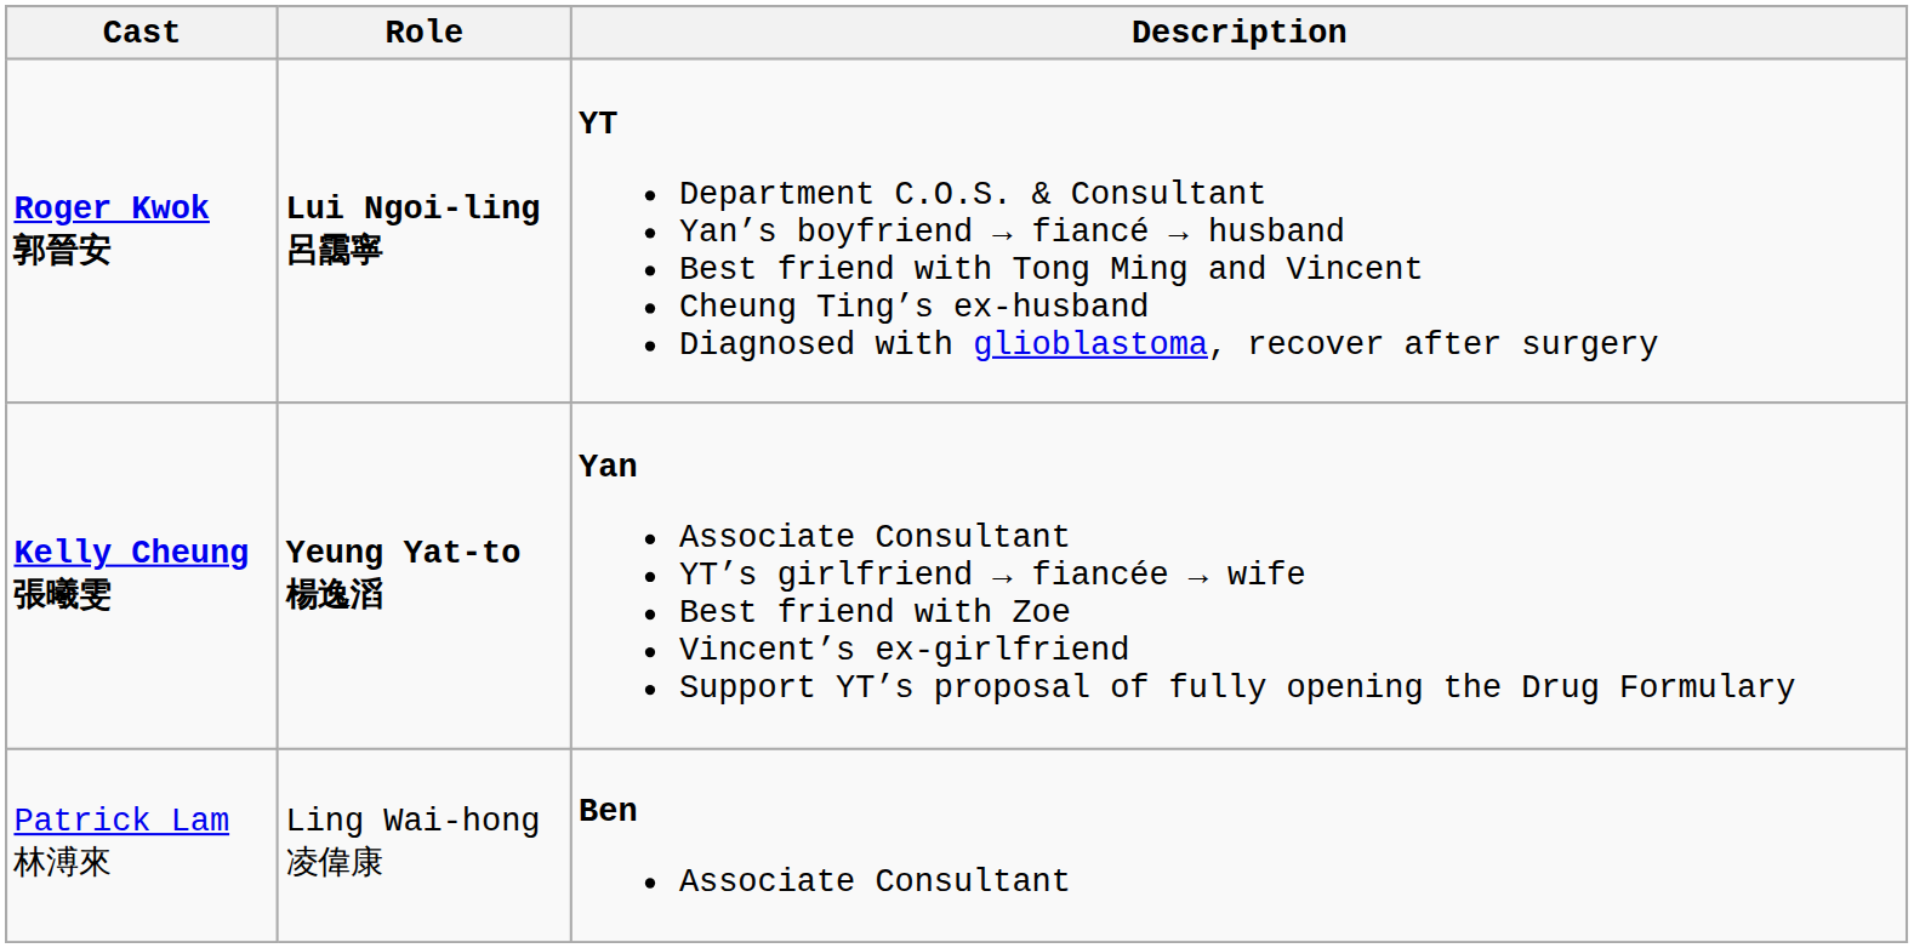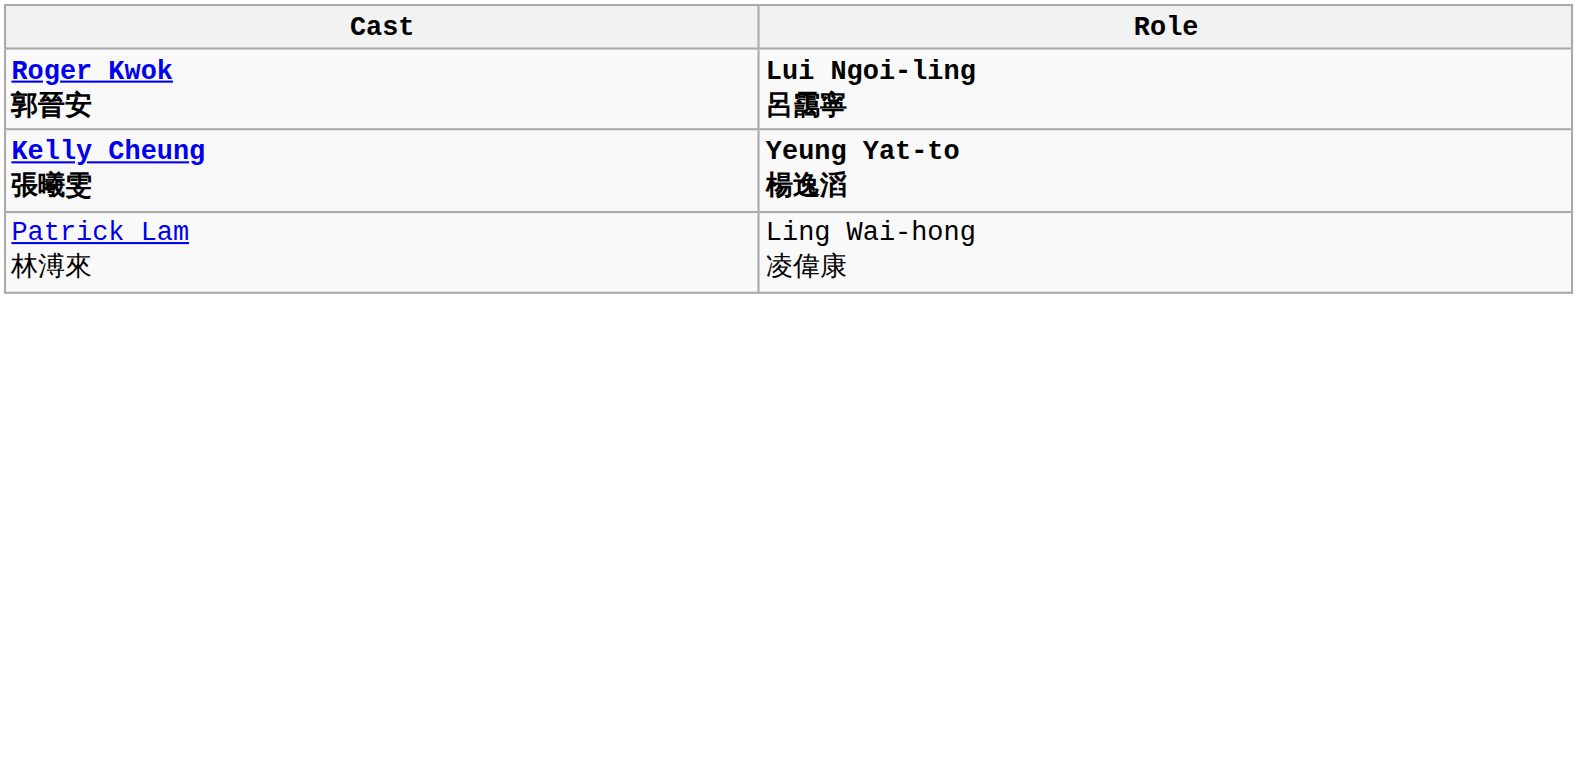- column: Description | YT Department C.O.S. & Consultant Yan’s boyfriend → fiancé → husband Best friend with Tong Ming and Vincent Cheung Ting’s ex-husband Diagnosed with glioblastoma, recover after surgery | Yan Associate Consultant YT’s girlfriend → fiancée → wife Best friend with Zoe Vincent’s ex-girlfriend Support YT’s proposal of fully opening the Drug Formulary | Ben Associate Consultant
